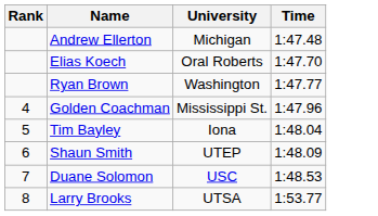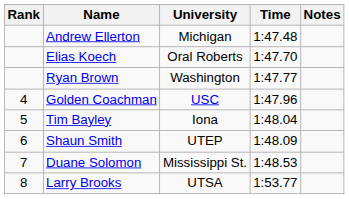+ column: Notes
Golden Coachman | University: Mississippi St. -> USC
Duane Solomon | University: USC -> Mississippi St.
